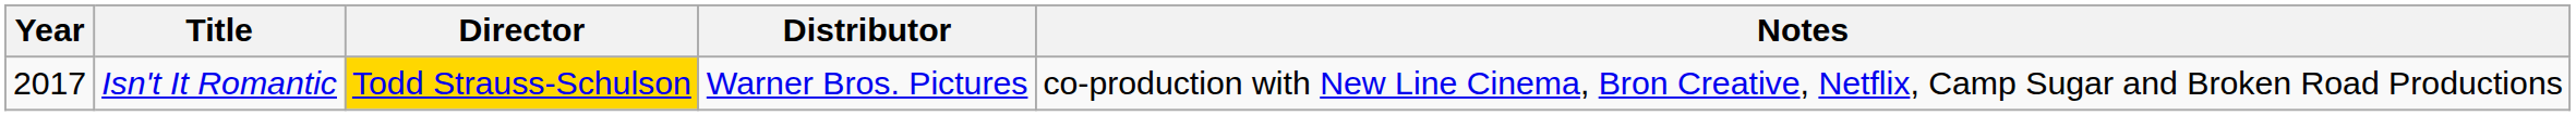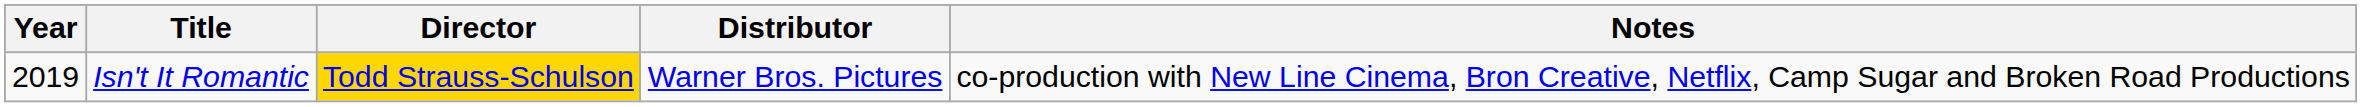Isn't It Romantic | Year: 2017 -> 2019
